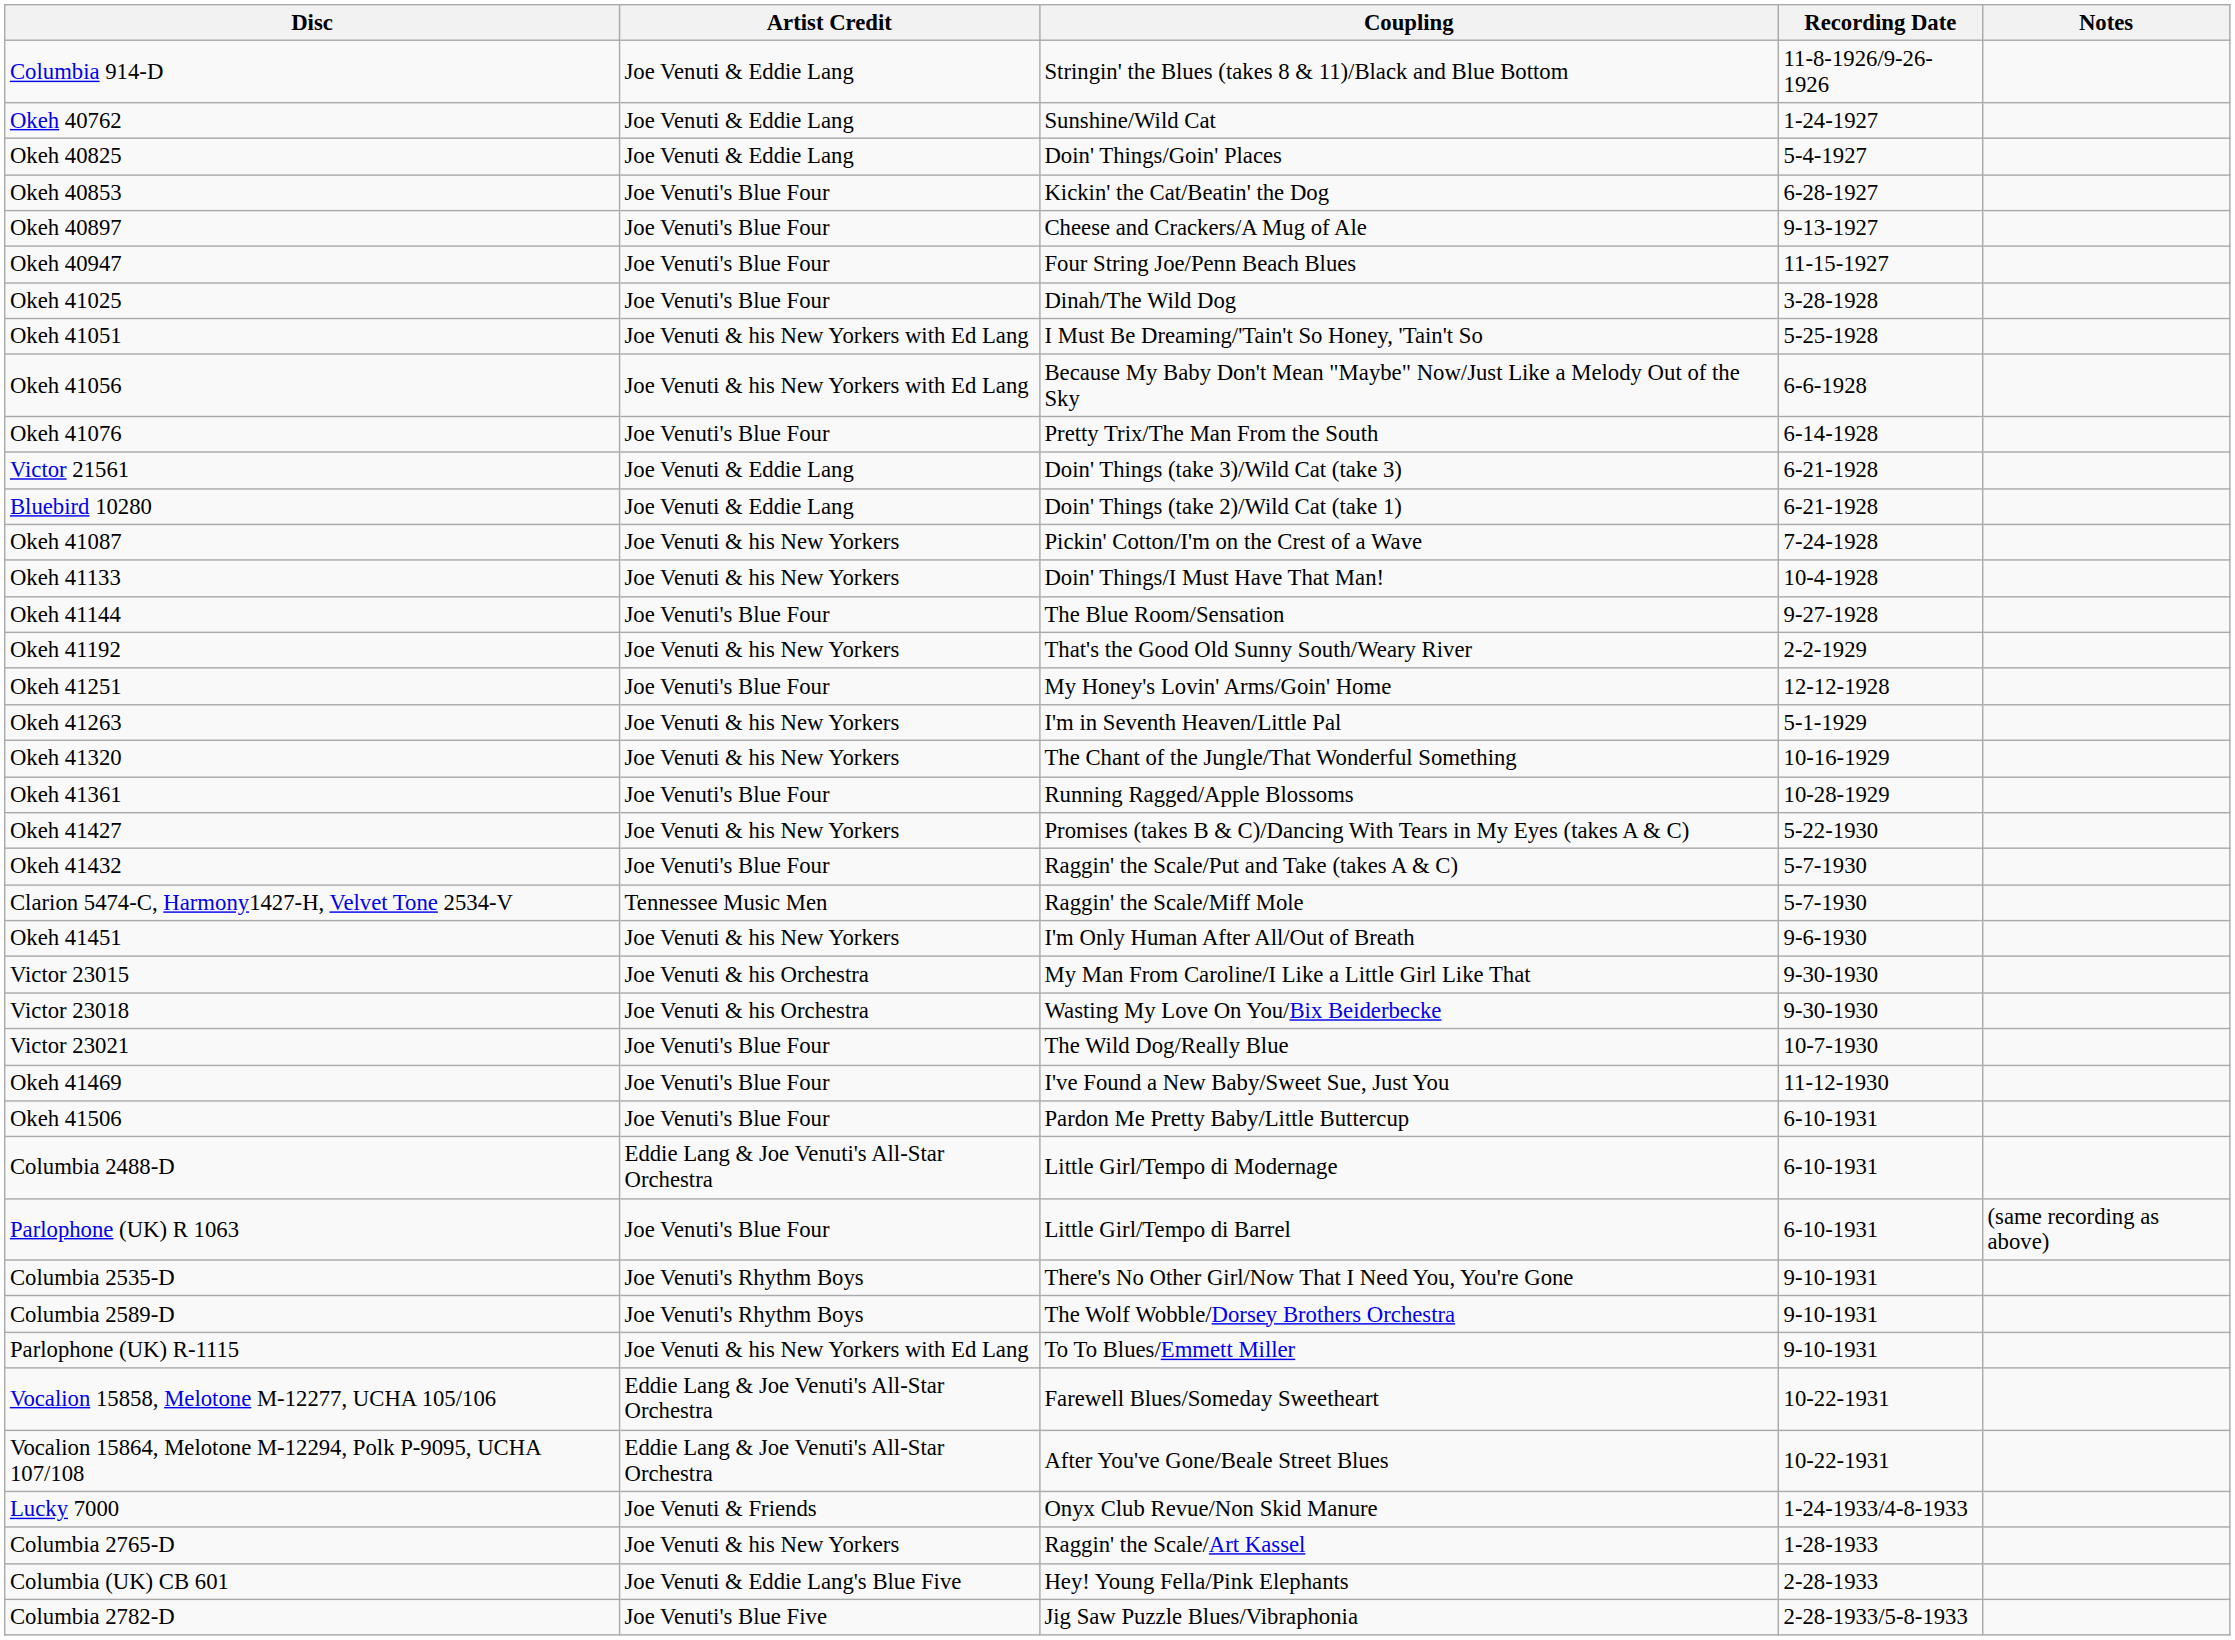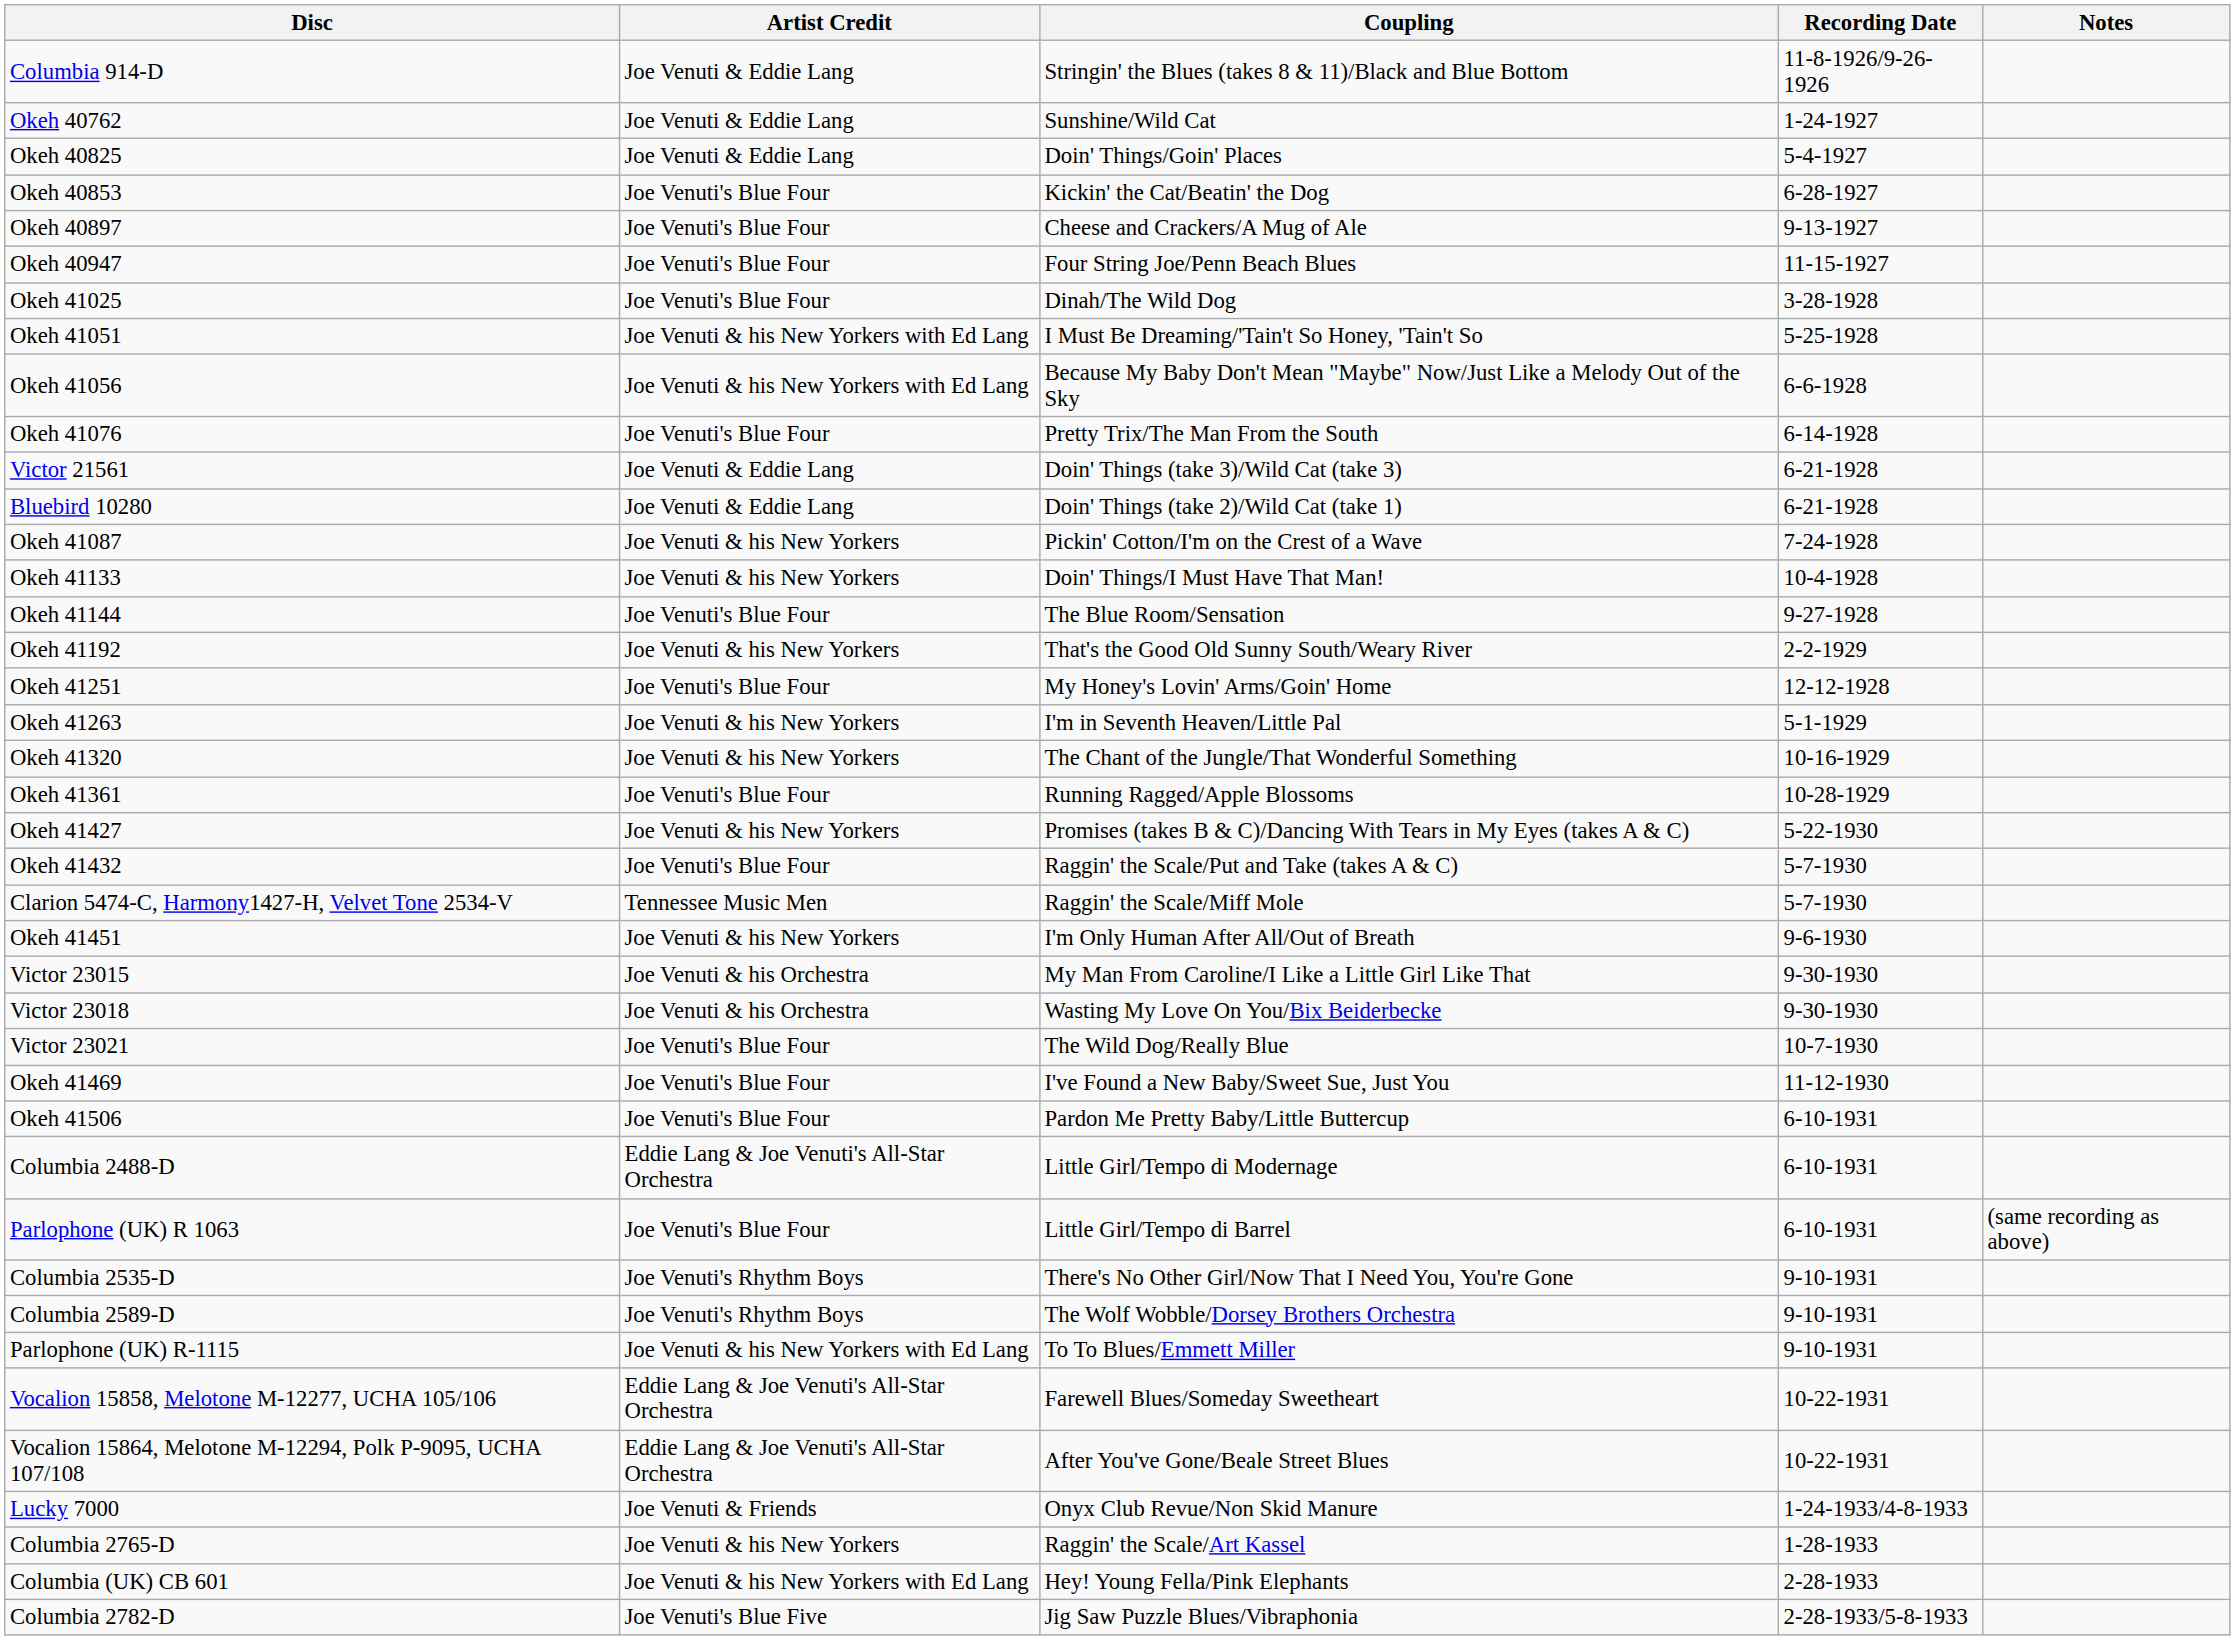Columbia (UK) CB 601 | Artist Credit: Joe Venuti & Eddie Lang's Blue Five -> Joe Venuti & his New Yorkers with Ed Lang
